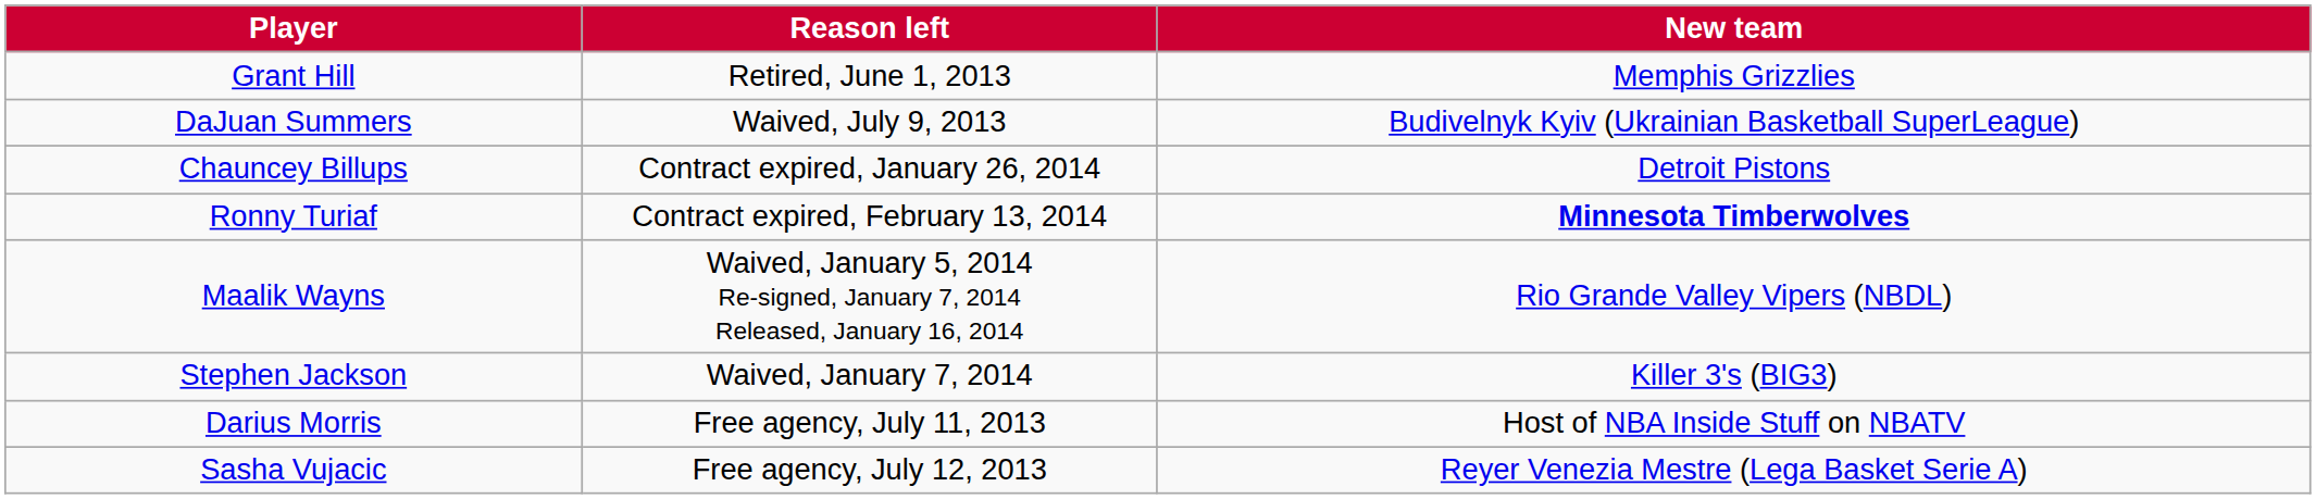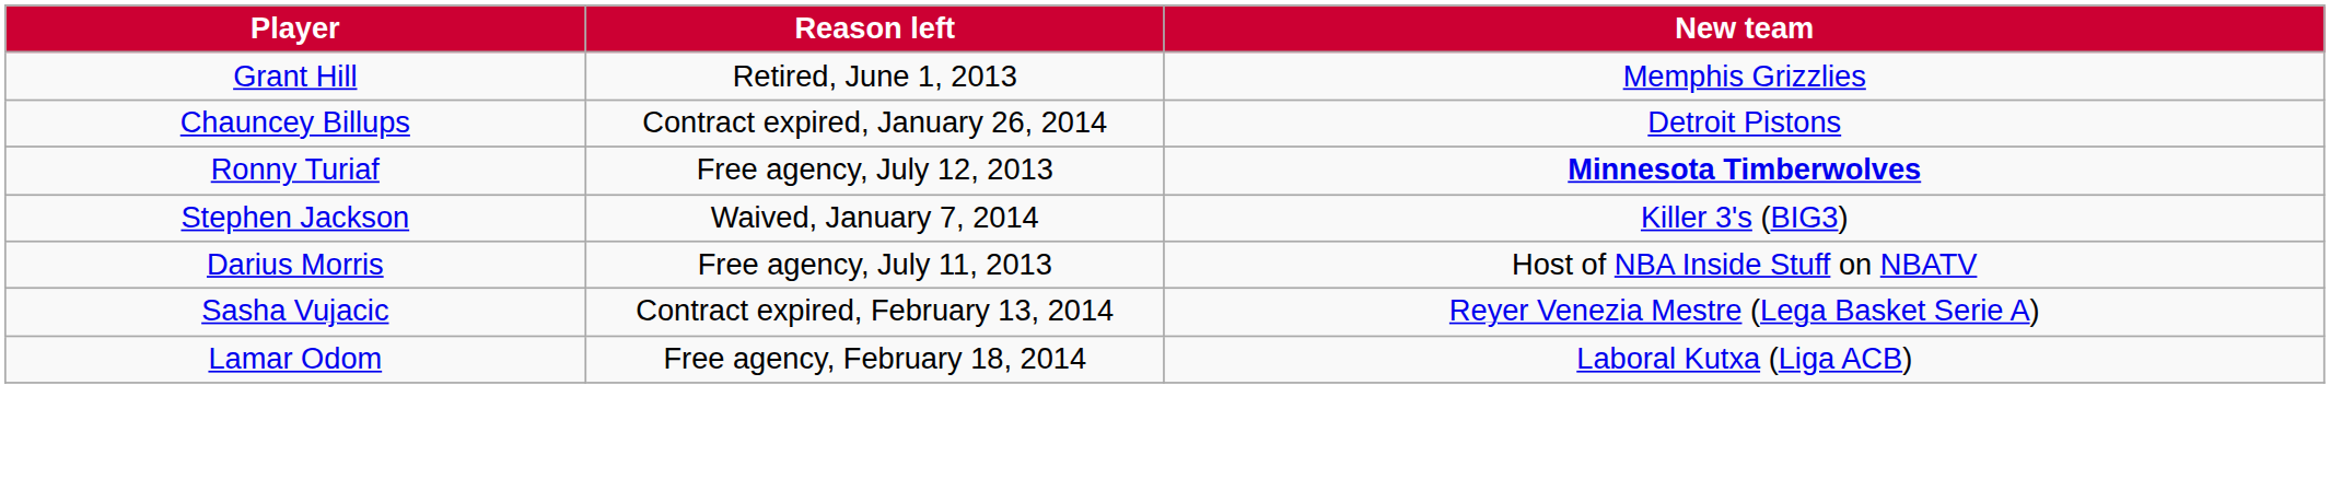- row: DaJuan Summers | Waived, July 9, 2013 | Budivelnyk Kyiv (Ukrainian Basketball SuperLeague)
Ronny Turiaf | Reason left: Contract expired, February 13, 2014 -> Free agency, July 12, 2013
- row: Maalik Wayns | Waived, January 5, 2014 Re-signed, January 7, 2014 Released, January 16, 2014 | Rio Grande Valley Vipers (NBDL)
Sasha Vujacic | Reason left: Free agency, July 12, 2013 -> Contract expired, February 13, 2014
+ row: Lamar Odom | Free agency, February 18, 2014 | Laboral Kutxa (Liga ACB)
